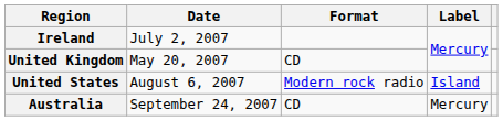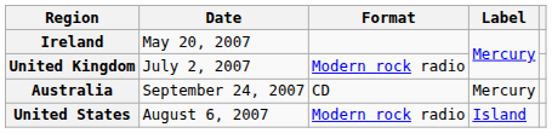Ireland | Date: July 2, 2007 -> May 20, 2007
United Kingdom | Date: May 20, 2007 -> July 2, 2007
United Kingdom | Format: CD -> Modern rock radio
rows swapped: United States <-> Australia
